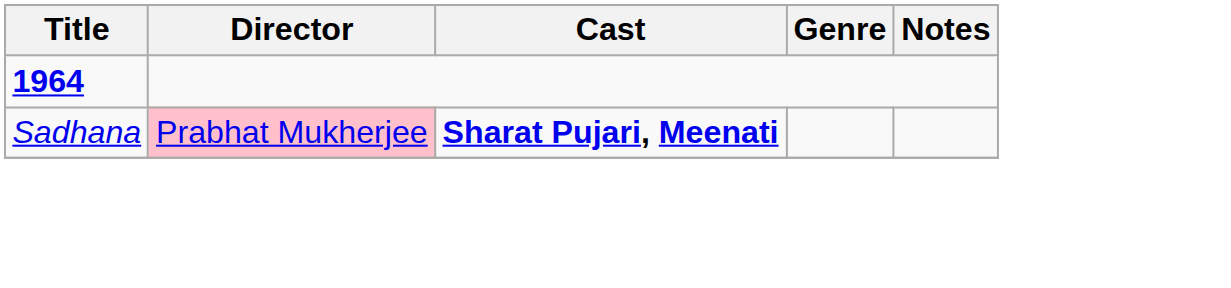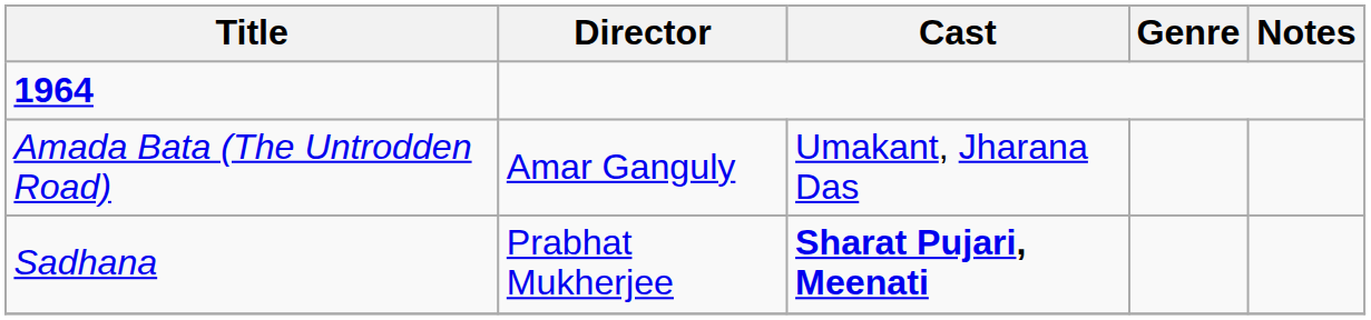+ row: Amada Bata (The Untrodden Road) | Amar Ganguly | Umakant, Jharana Das
Sadhana | Director: pink background -> no background
